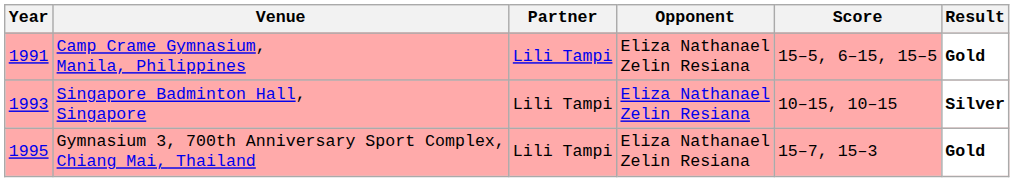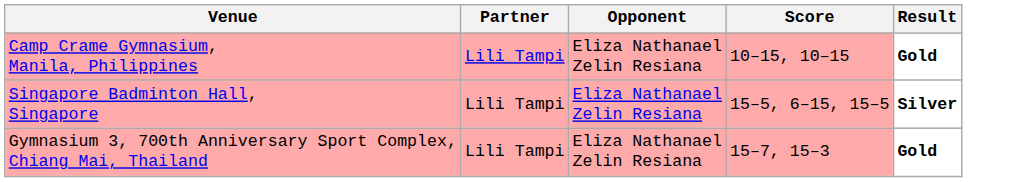- column: Year | 1991 | 1993 | 1995
Camp Crame Gymnasium, Manila, Philippines | Score: 15–5, 6–15, 15–5 -> 10–15, 10–15
Singapore Badminton Hall, Singapore | Score: 10–15, 10–15 -> 15–5, 6–15, 15–5
